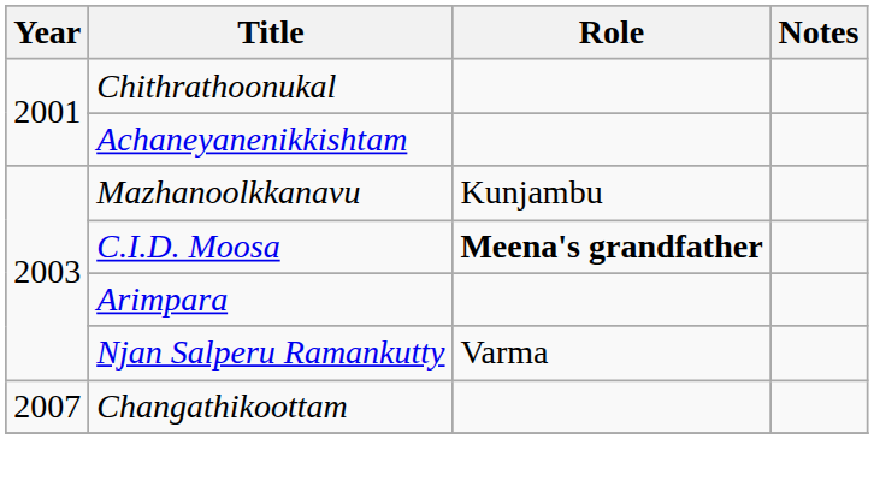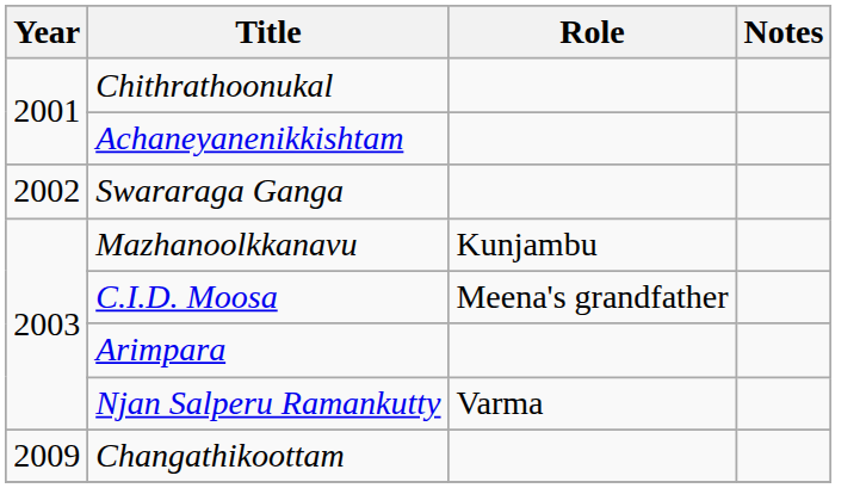+ row: 2002 | Swararaga Ganga
C.I.D. Moosa | Role: bold -> normal
Changathikoottam | Year: 2007 -> 2009
